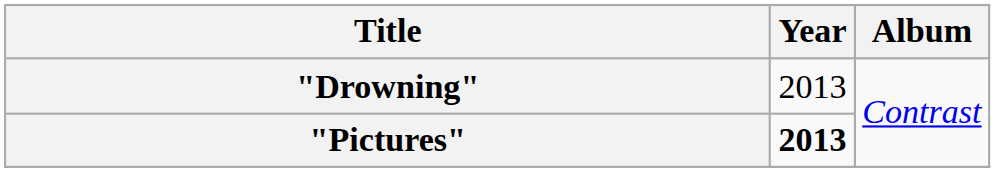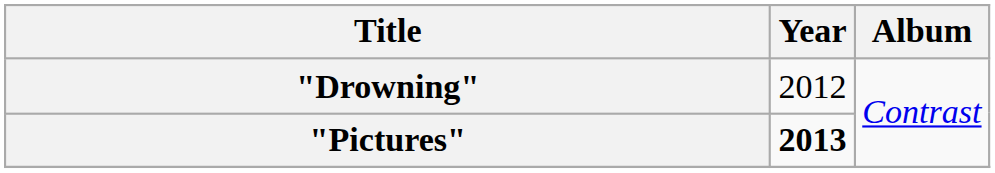"Drowning" | Year: 2013 -> 2012
